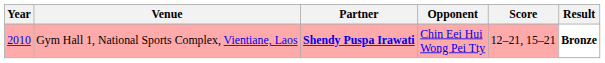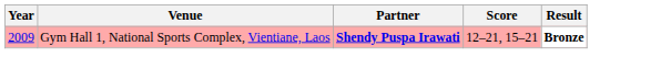- column: Opponent | Chin Eei Hui Wong Pei Tty
Gym Hall 1, National Sports Complex, Vientiane, Laos | Year: 2010 -> 2009
